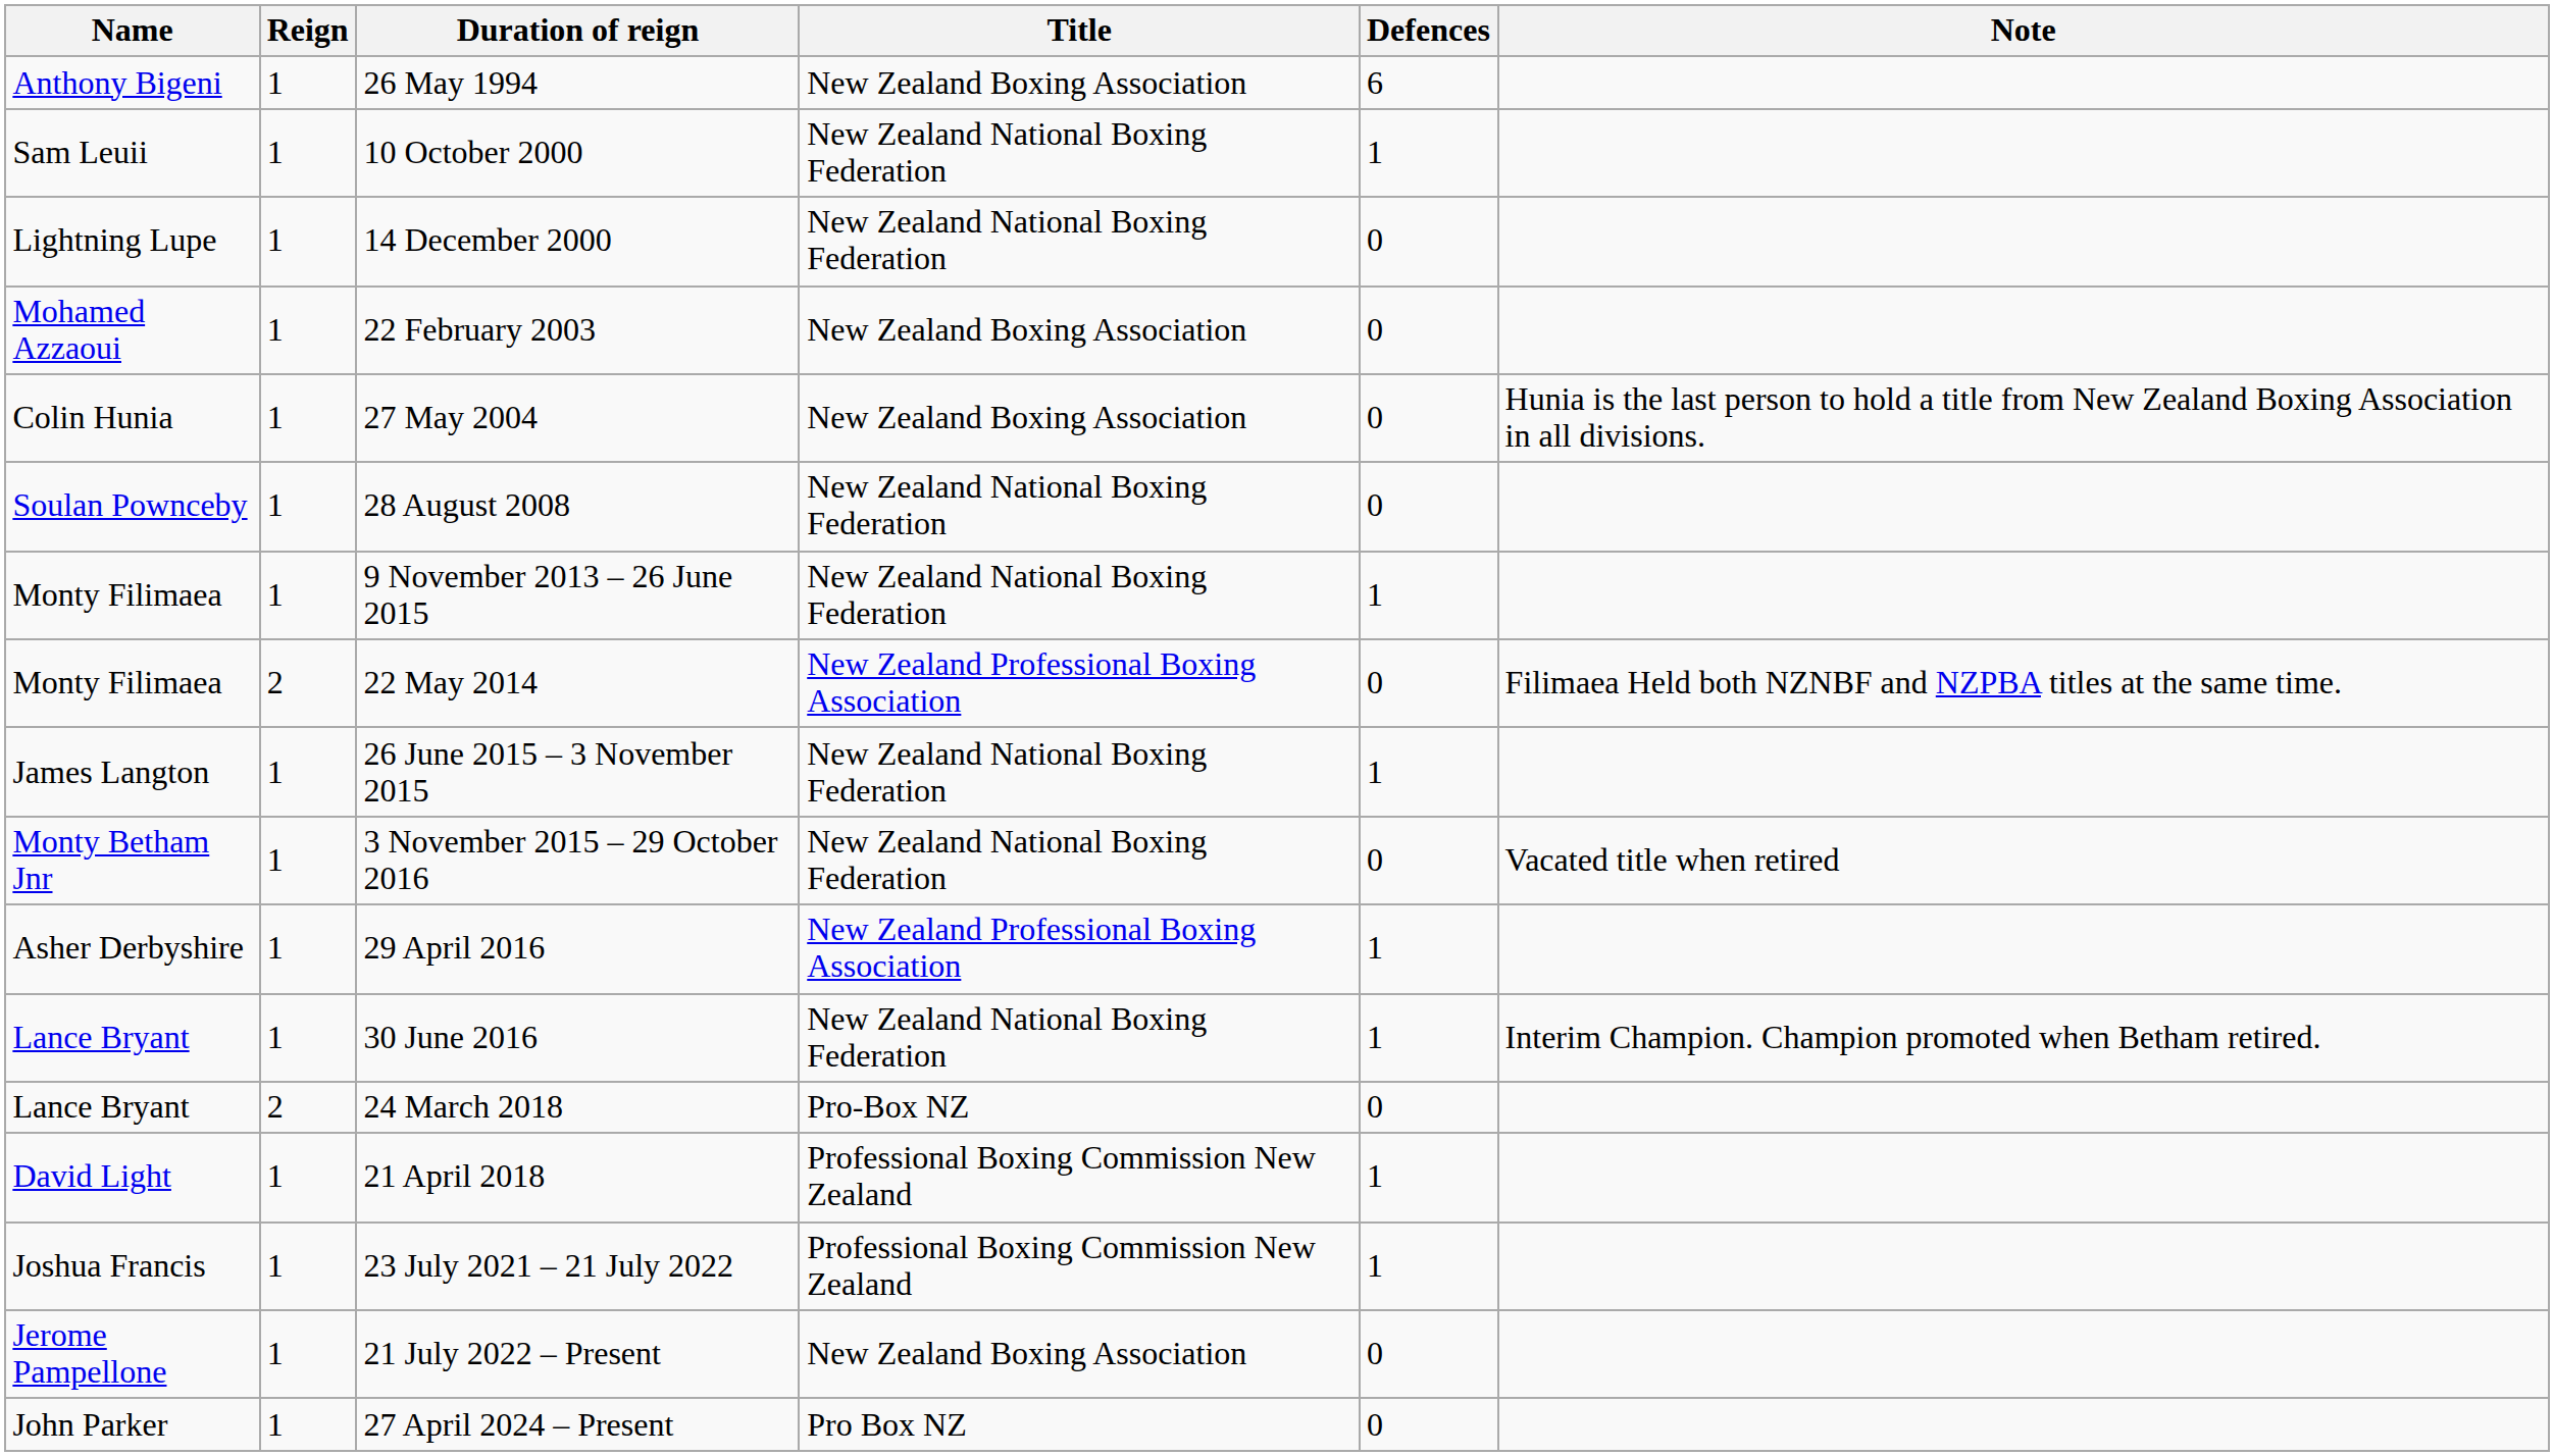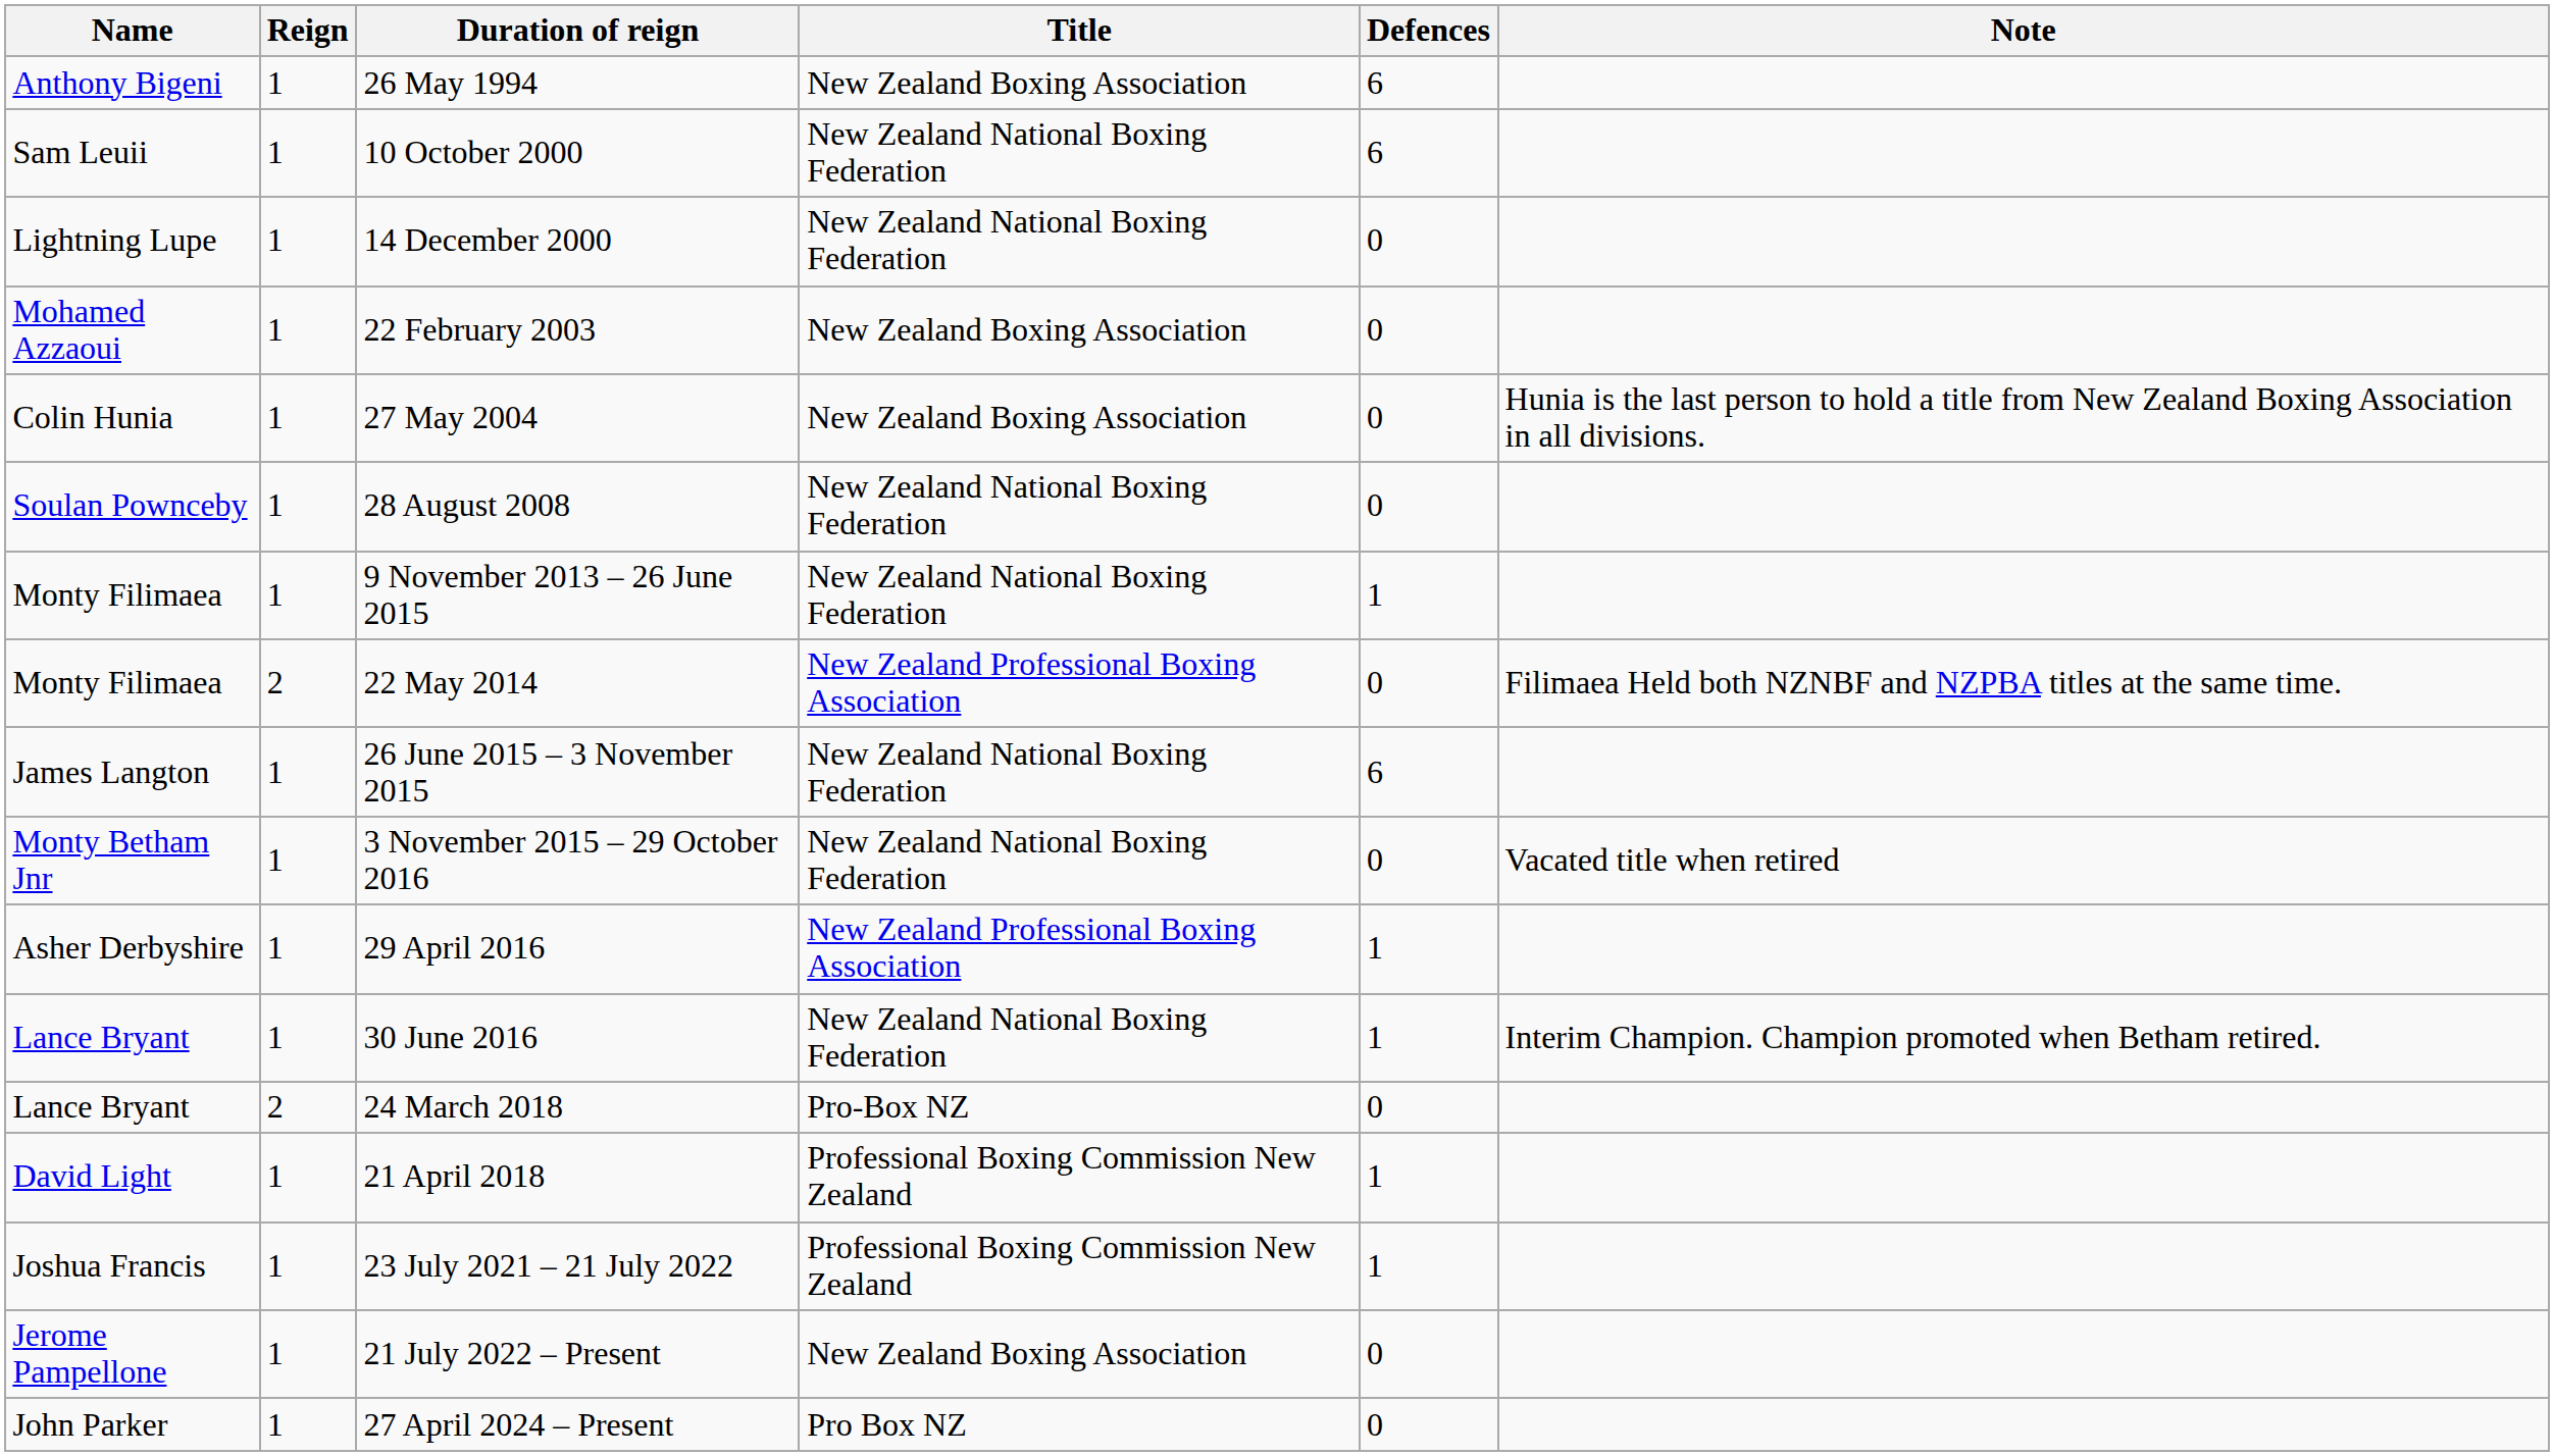10 October 2000 | Defences: 1 -> 6
26 June 2015 – 3 November 2015 | Defences: 1 -> 6
